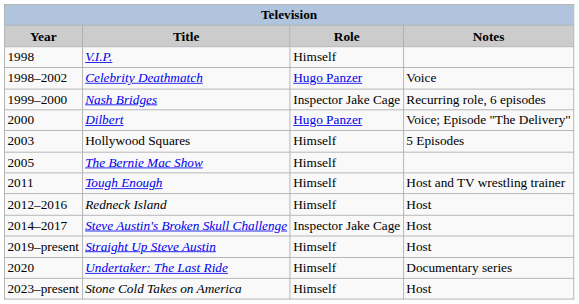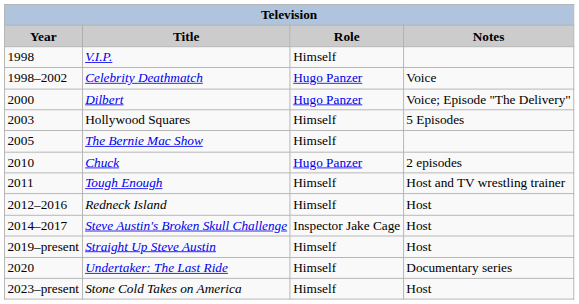- row: 1999–2000 | Nash Bridges | Inspector Jake Cage | Recurring role, 6 episodes
+ row: 2010 | Chuck | Hugo Panzer | 2 episodes
